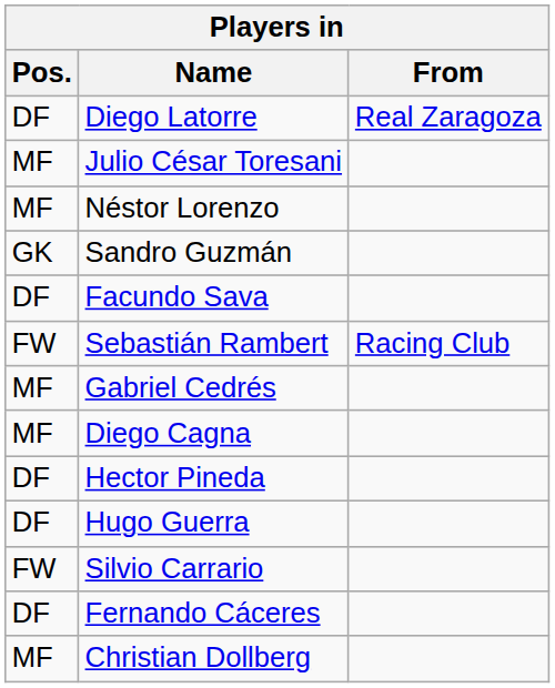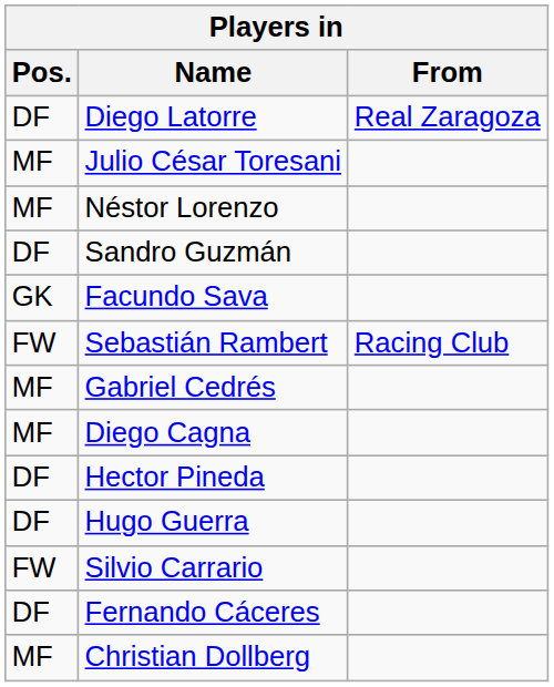Sandro Guzmán | Pos.: GK -> DF
Facundo Sava | Pos.: DF -> GK
